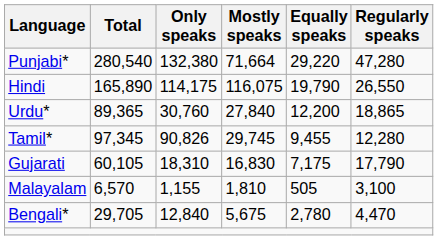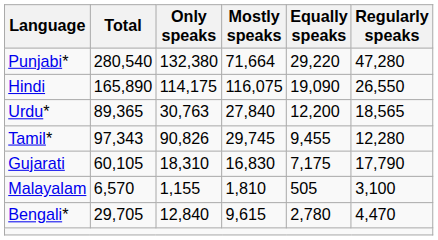Hindi | Equally speaks: 19,790 -> 19,090
Urdu* | Only speaks: 30,760 -> 30,763
Urdu* | Regularly speaks: 18,865 -> 18,565
Tamil* | Total: 97,345 -> 97,343
Bengali* | Mostly speaks: 5,675 -> 9,615
